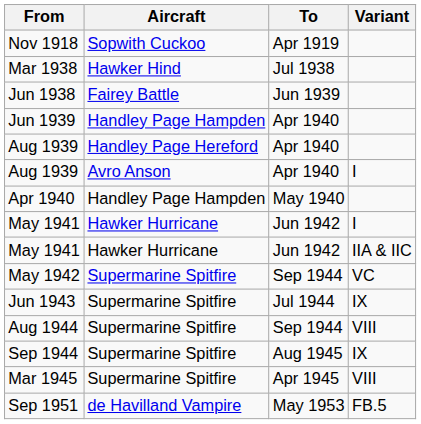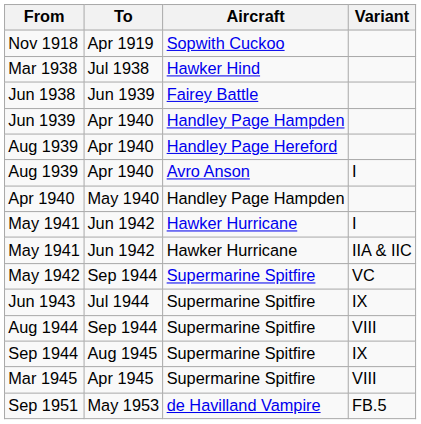columns swapped: To <-> Aircraft
